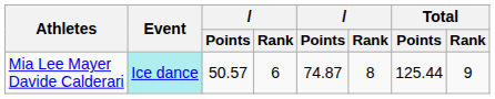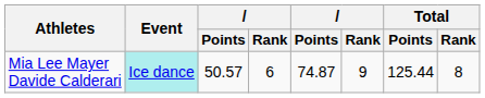Mia Lee Mayer Davide Calderari | column 6: 8 -> 9
Mia Lee Mayer Davide Calderari | Total / Rank: 9 -> 8
